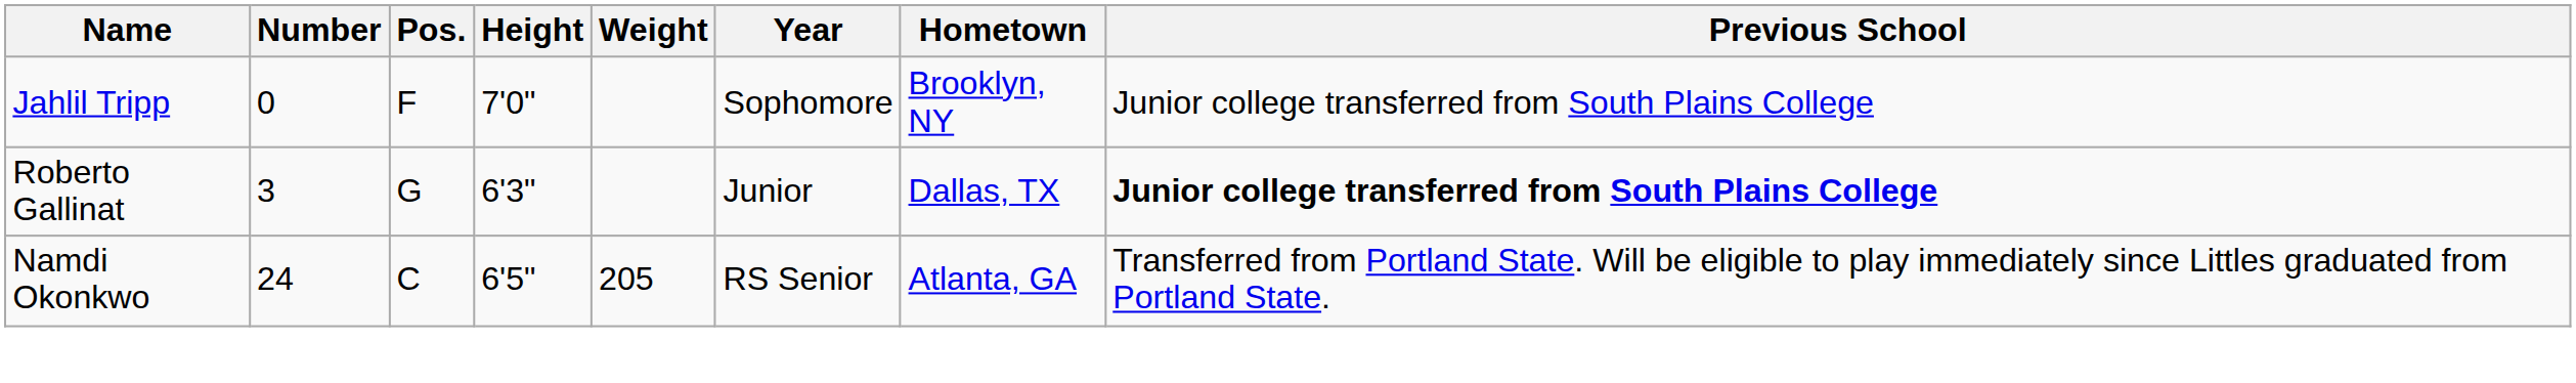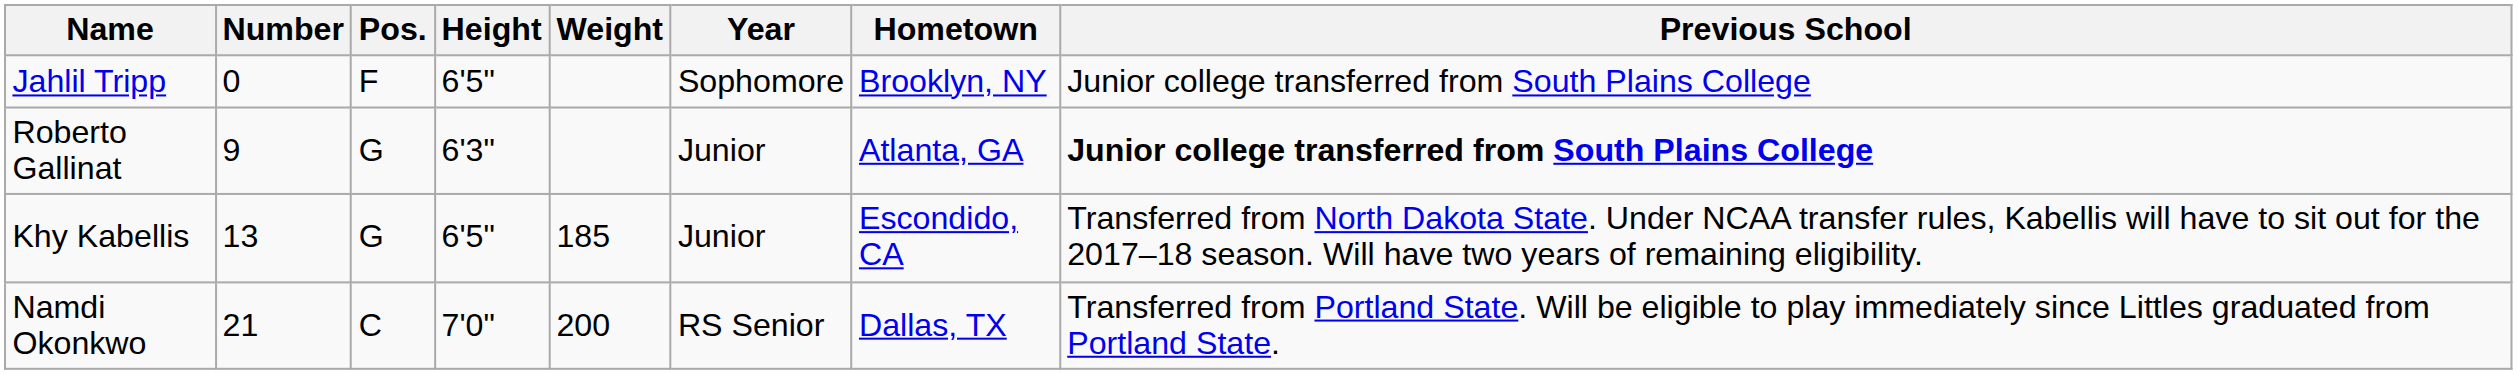Jahlil Tripp | Height: 7'0" -> 6'5"
Roberto Gallinat | Number: 3 -> 9
Roberto Gallinat | Hometown: Dallas, TX -> Atlanta, GA
+ row: Khy Kabellis | 13 | G | 6'5" | 185 | Junior | Escondido, CA | Transferred from North Dakota State. Under NCAA transfer rules, Kabellis will have to sit out for the 2017–18 season. Will have two years of remaining eligibility.
Namdi Okonkwo | Number: 24 -> 21
Namdi Okonkwo | Height: 6'5" -> 7'0"
Namdi Okonkwo | Weight: 205 -> 200
Namdi Okonkwo | Hometown: Atlanta, GA -> Dallas, TX
